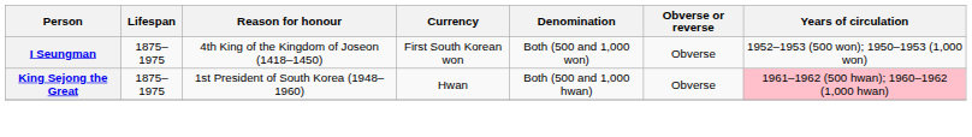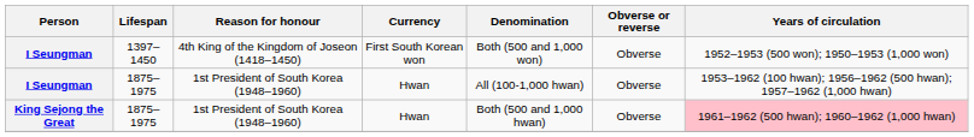I Seungman / First South Korean won | Lifespan: 1875–1975 -> 1397–1450
+ row: I Seungman | 1875–1975 | 1st President of South Korea (1948–1960) | Hwan | All (100-1,000 hwan) | Obverse | 1953–1962 (100 hwan); 1956–1962 (500 hwan); 1957–1962 (1,000 hwan)
